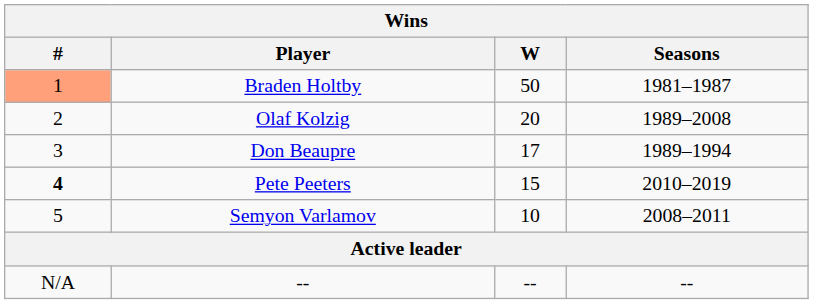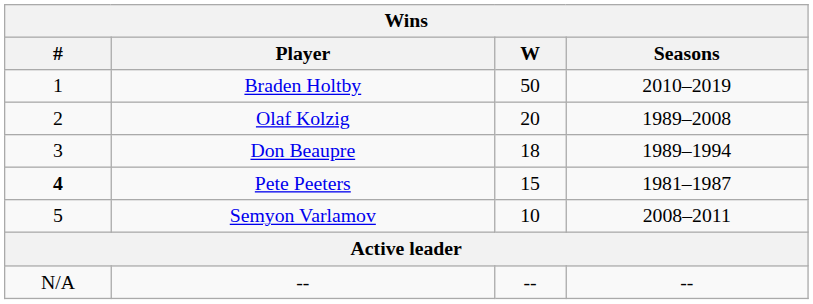Braden Holtby | #: lightsalmon background -> no background
Braden Holtby | Seasons: 1981–1987 -> 2010–2019
Don Beaupre | W: 17 -> 18
Pete Peeters | Seasons: 2010–2019 -> 1981–1987
